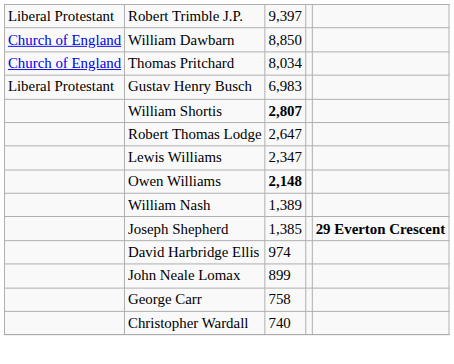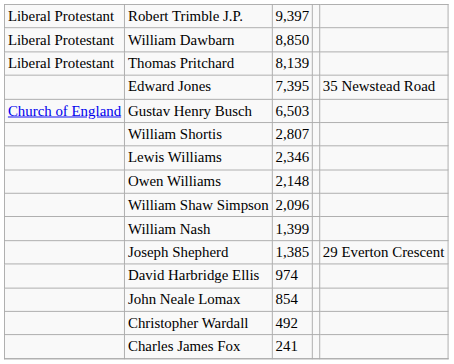William Dawbarn | column 1: Church of England -> Liberal Protestant
Thomas Pritchard | column 1: Church of England -> Liberal Protestant
Thomas Pritchard | column 3: 8,034 -> 8,139
+ row: Edward Jones | 7,395 | 35 Newstead Road
Gustav Henry Busch | column 1: Liberal Protestant -> Church of England
Gustav Henry Busch | column 3: 6,983 -> 6,503
William Shortis | column 3: bold -> normal
- row: Robert Thomas Lodge | 2,647
Lewis Williams | column 3: 2,347 -> 2,346
Owen Williams | column 3: bold -> normal
+ row: William Shaw Simpson | 2,096
William Nash | column 3: 1,389 -> 1,399
Joseph Shepherd | column 5: bold -> normal
John Neale Lomax | column 3: 899 -> 854
- row: George Carr | 758
Christopher Wardall | column 3: 740 -> 492
+ row: Charles James Fox | 241
